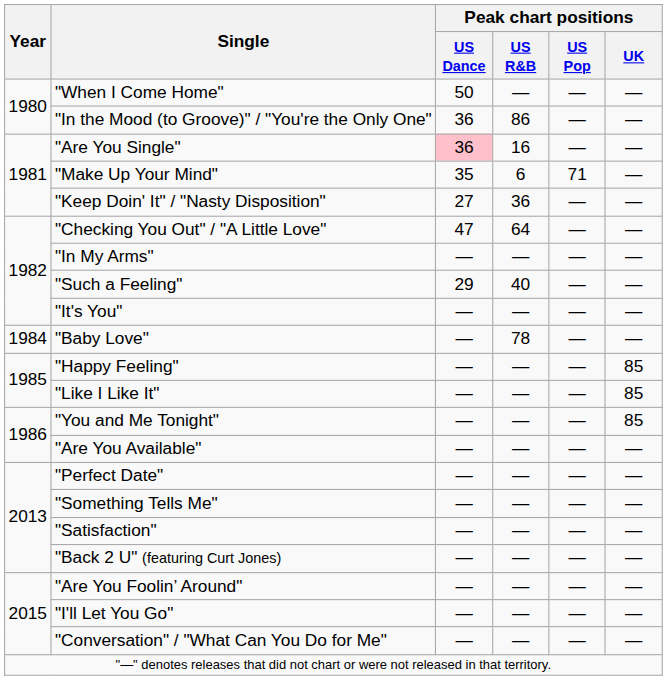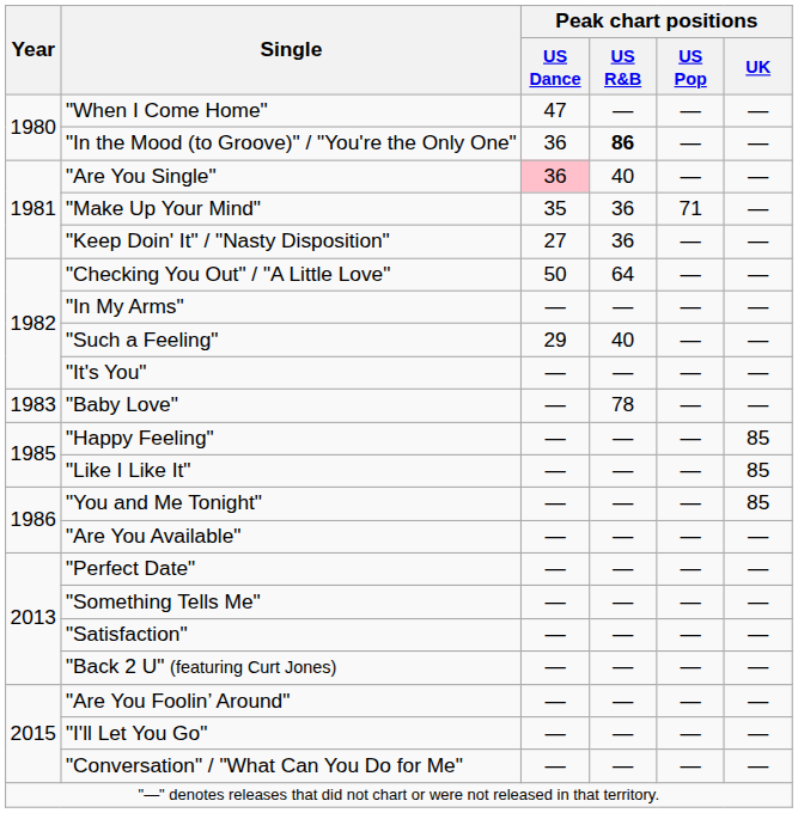"When I Come Home" | Peak chart positions / US Dance: 50 -> 47
"In the Mood (to Groove)" / "You're the Only One" | Peak chart positions / US R&B: normal -> bold
"Are You Single" | Peak chart positions / US R&B: 16 -> 40
"Make Up Your Mind" | Peak chart positions / US R&B: 6 -> 36
"Checking You Out" / "A Little Love" | Peak chart positions / US Dance: 47 -> 50
"Baby Love" | Year: 1984 -> 1983
